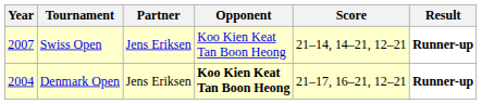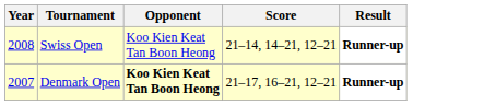- column: Partner | Jens Eriksen | Jens Eriksen
Swiss Open | Year: 2007 -> 2008
Denmark Open | Year: 2004 -> 2007
